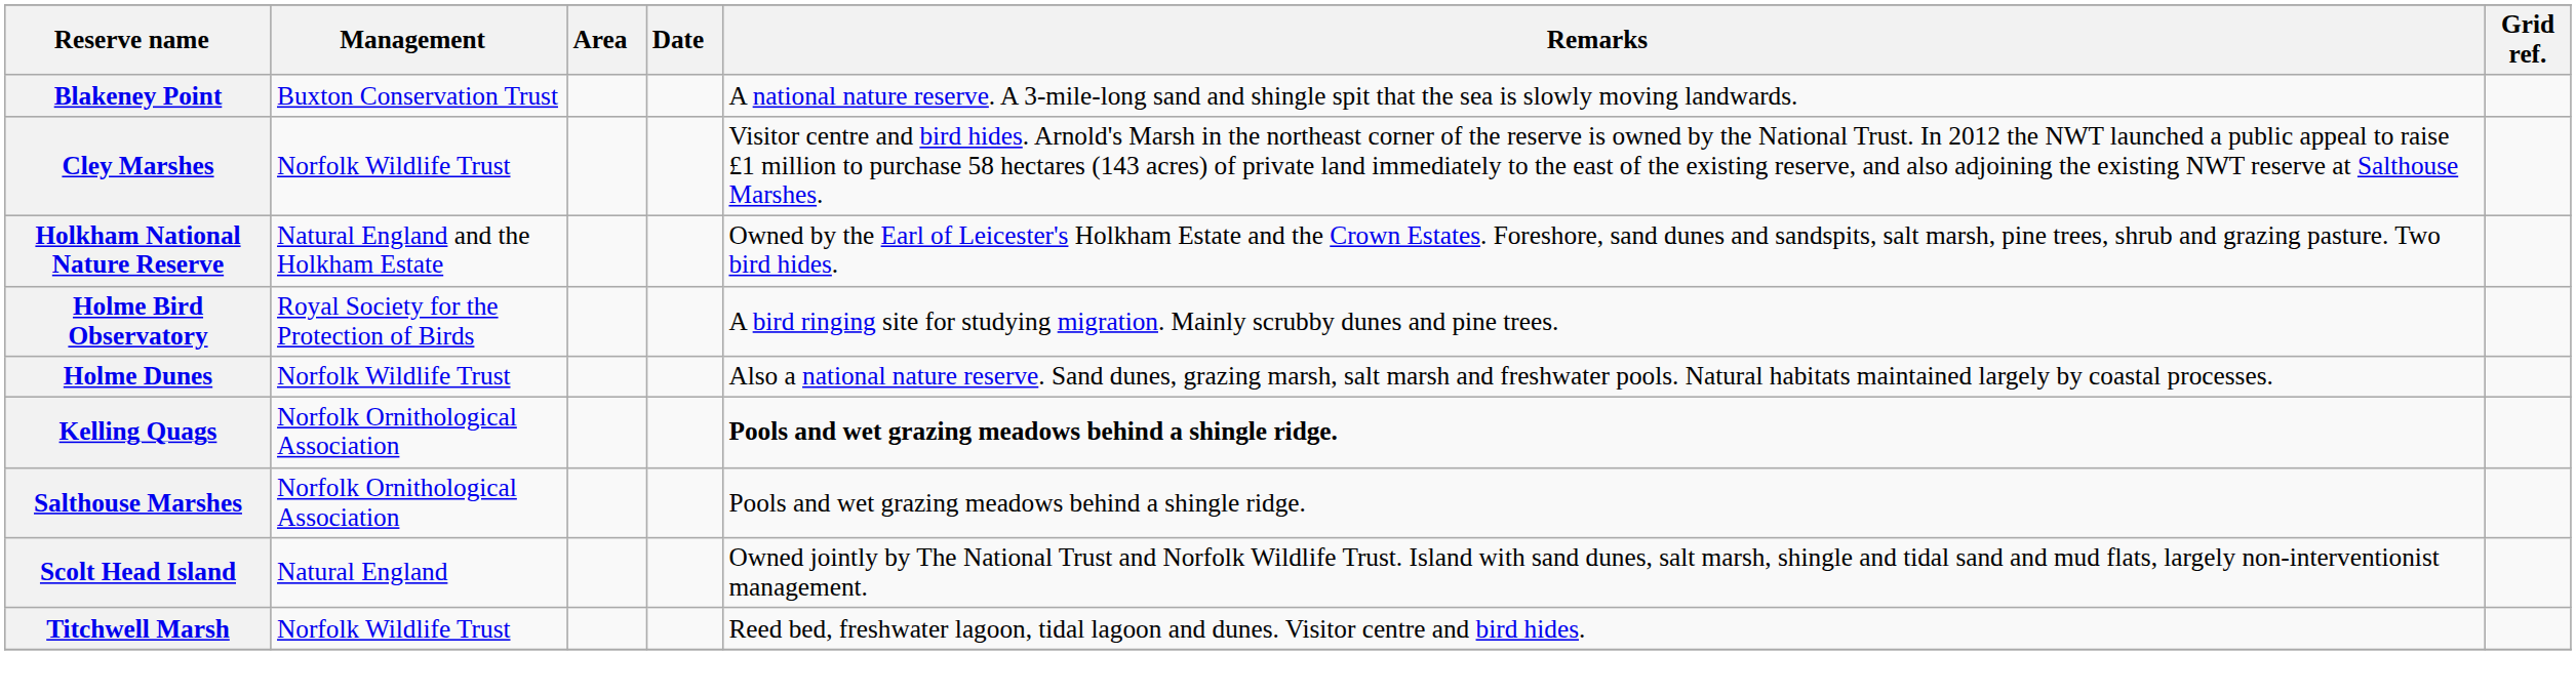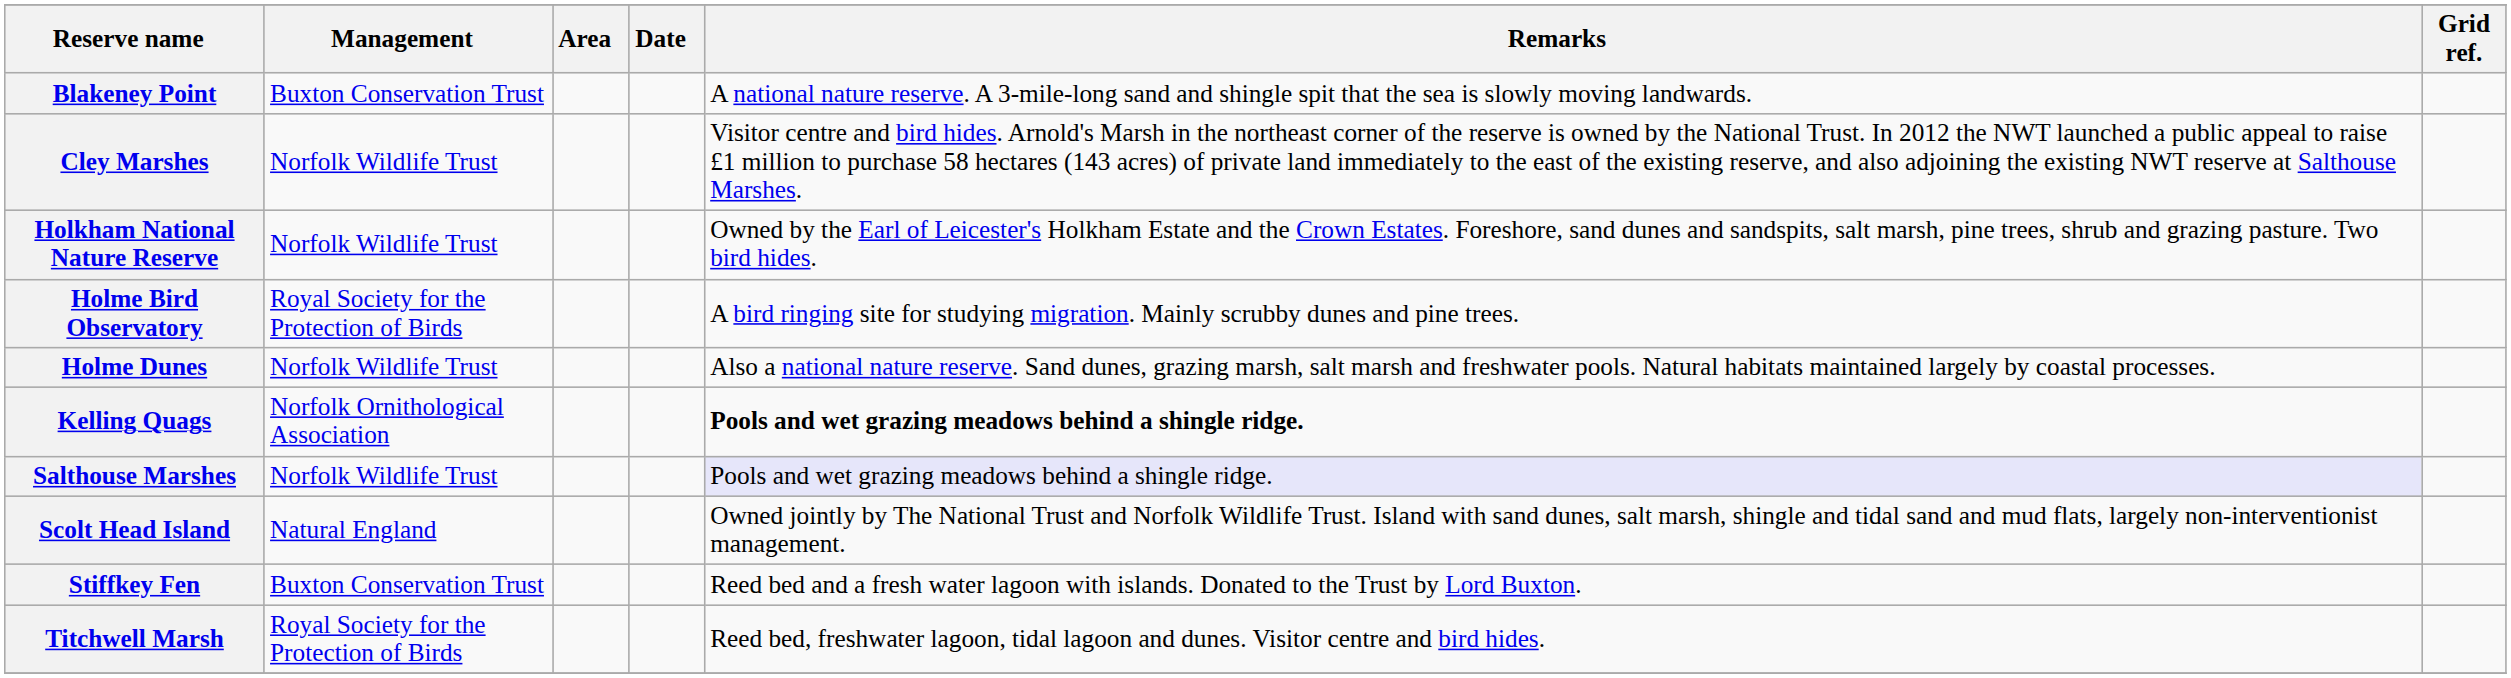Holkham National Nature Reserve | Management: Natural England and the Holkham Estate -> Norfolk Wildlife Trust
Salthouse Marshes | Management: Norfolk Ornithological Association -> Norfolk Wildlife Trust
Salthouse Marshes | Remarks: no background -> lavender background
+ row: Stiffkey Fen | Buxton Conservation Trust | Reed bed and a fresh water lagoon with islands. Donated to the Trust by Lord Buxton.
Titchwell Marsh | Management: Norfolk Wildlife Trust -> Royal Society for the Protection of Birds
